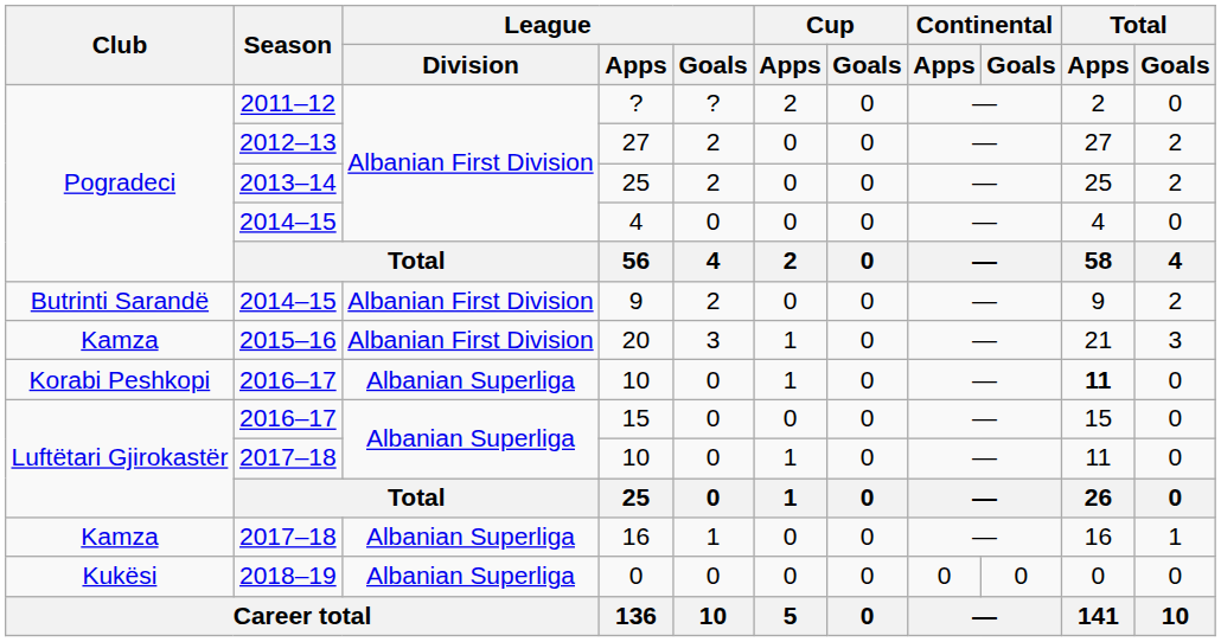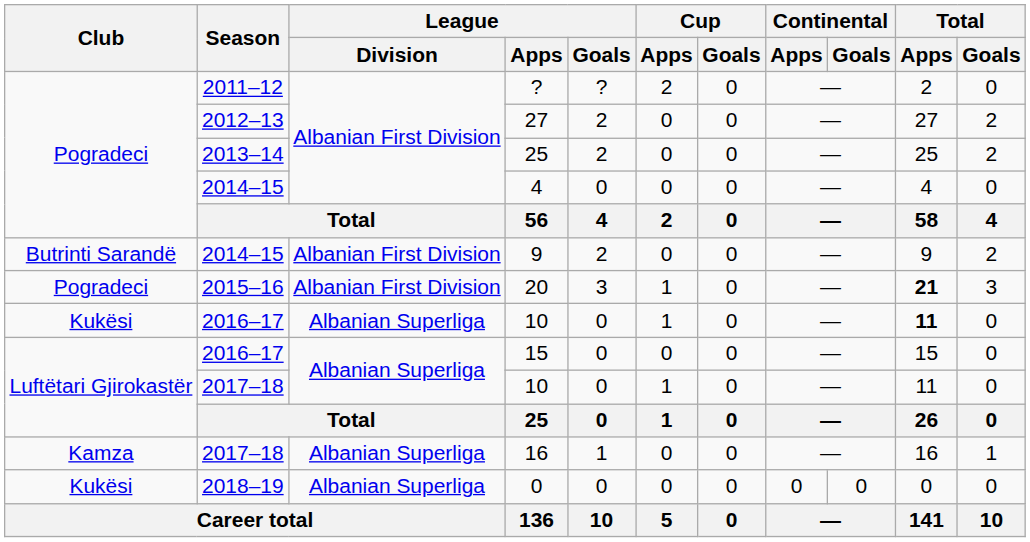20 | Club: Kamza -> Pogradeci
20 | Total / Apps: normal -> bold
2016–17 / 10 | Club: Korabi Peshkopi -> Kukësi
